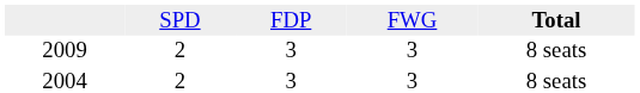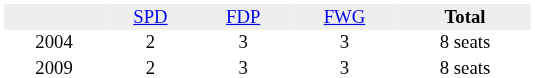rows swapped: 2009 <-> 2004
